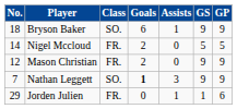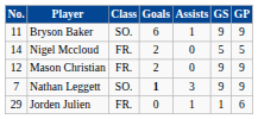Bryson Baker | No.: 18 -> 11
